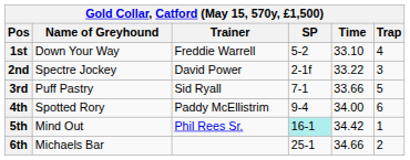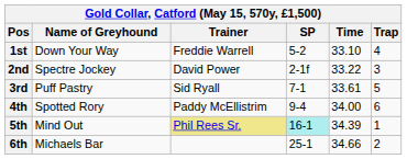3rd | Time: 33.66 -> 33.61
5th | Trainer: no background -> khaki background
5th | Time: 34.42 -> 34.39
